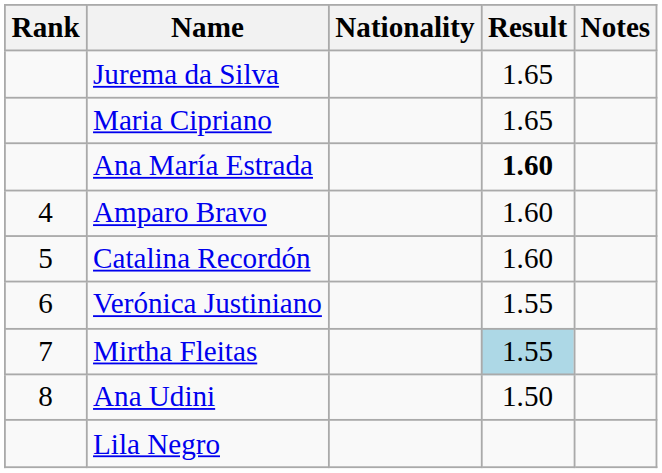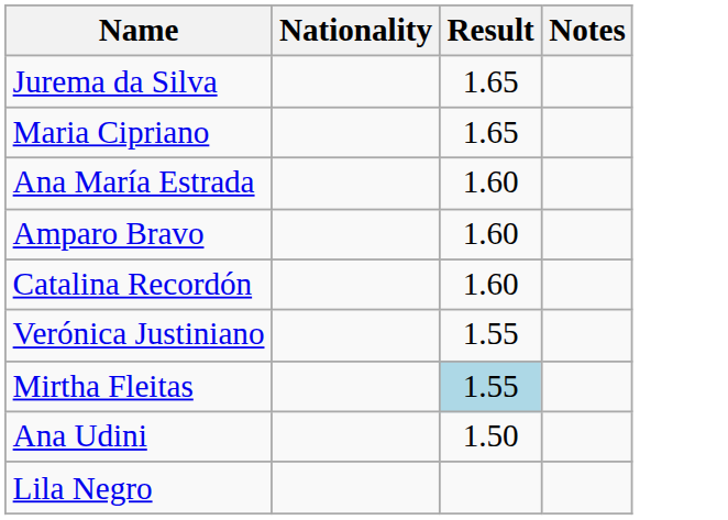- column: Rank | 4 | 5 | 6 | 7 | 8
Ana María Estrada | Result: bold -> normal
